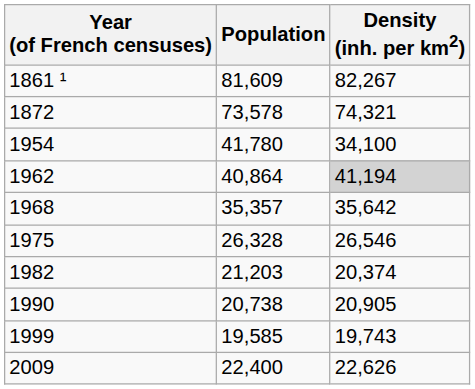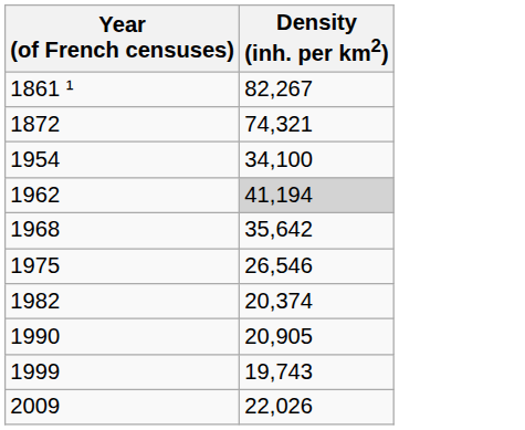- column: Population | 81,609 | 73,578 | 41,780 | 40,864 | 35,357 | 26,328 | 21,203 | 20,738 | 19,585 | 22,400
2009 | Density (inh. per km2): 22,626 -> 22,026
